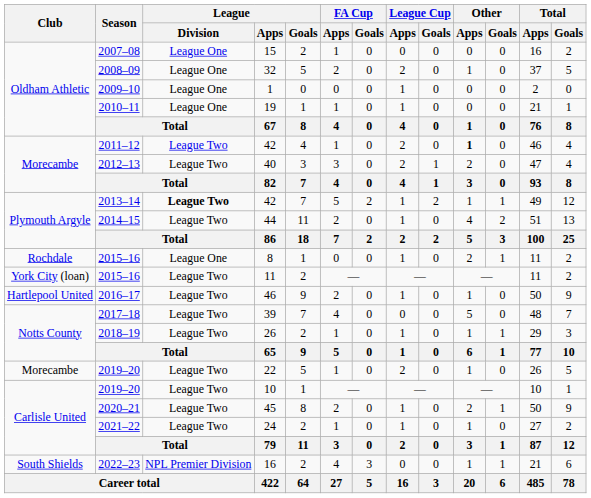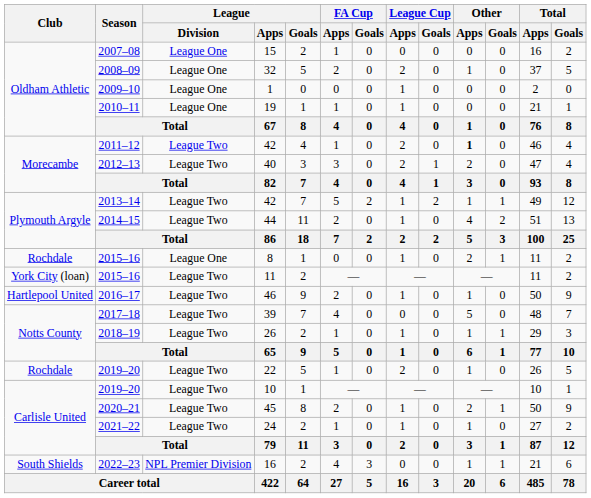2013–14 / 42 | League / Division: bold -> normal
22 | Club: Morecambe -> Rochdale
